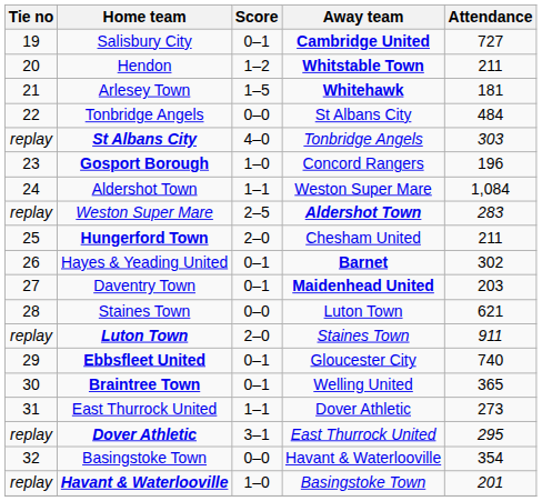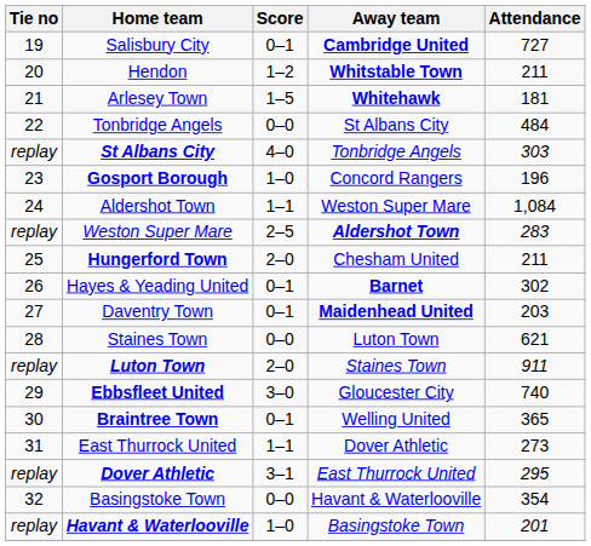Ebbsfleet United | Score: 0–1 -> 3–0
